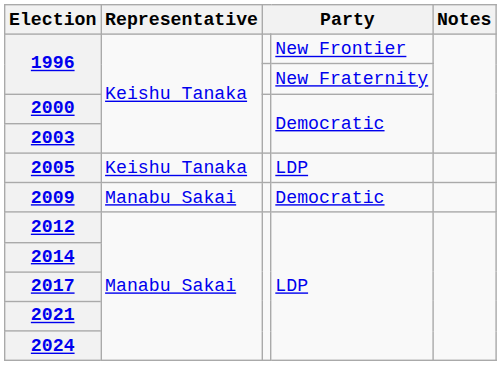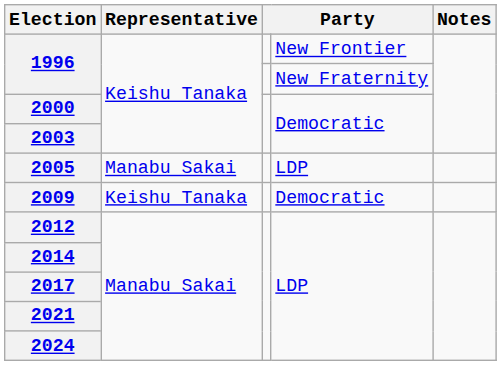2005 | Representative: Keishu Tanaka -> Manabu Sakai
2009 | Representative: Manabu Sakai -> Keishu Tanaka
